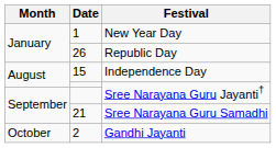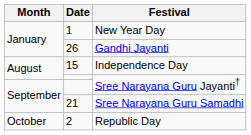26 | Festival: Republic Day -> Gandhi Jayanti
2 | Festival: Gandhi Jayanti -> Republic Day
